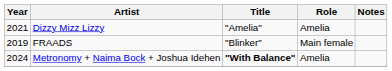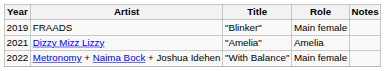rows swapped: FRAADS <-> Dizzy Mizz Lizzy
Metronomy + Naima Bock + Joshua Idehen | Year: 2024 -> 2022
Metronomy + Naima Bock + Joshua Idehen | Title: bold -> normal
Metronomy + Naima Bock + Joshua Idehen | Role: Amelia -> Main female
